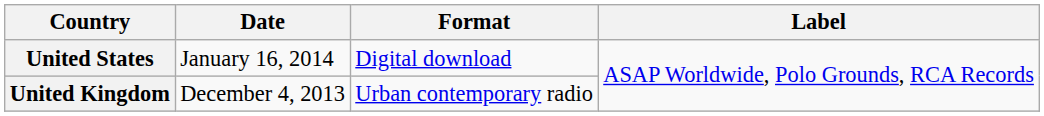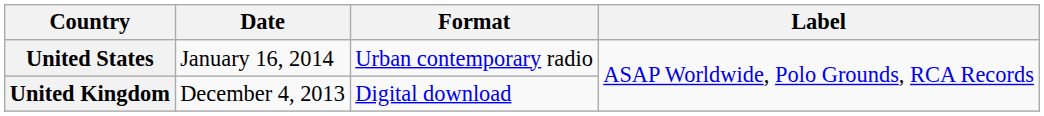United States | Format: Digital download -> Urban contemporary radio
United Kingdom | Format: Urban contemporary radio -> Digital download
